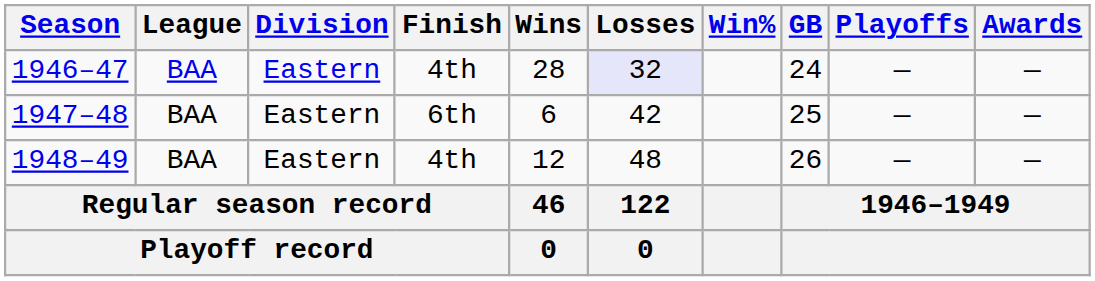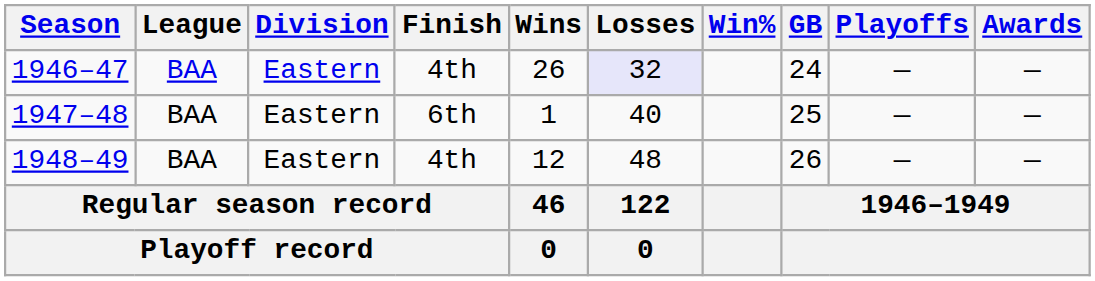1946–47 | Wins: 28 -> 26
1947–48 | Wins: 6 -> 1
1947–48 | Losses: 42 -> 40
